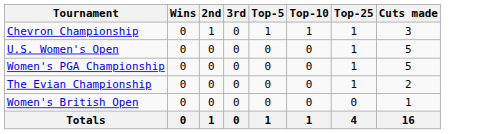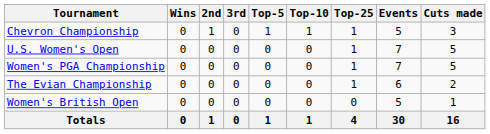+ column: Events | 5 | 7 | 7 | 6 | 5 | 30
